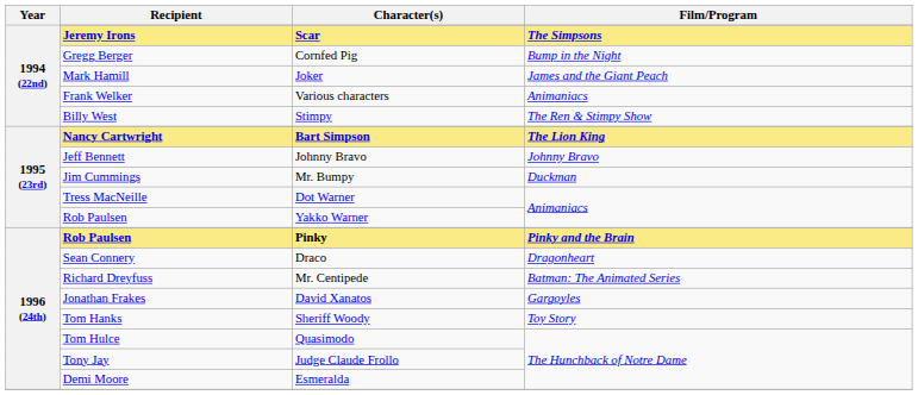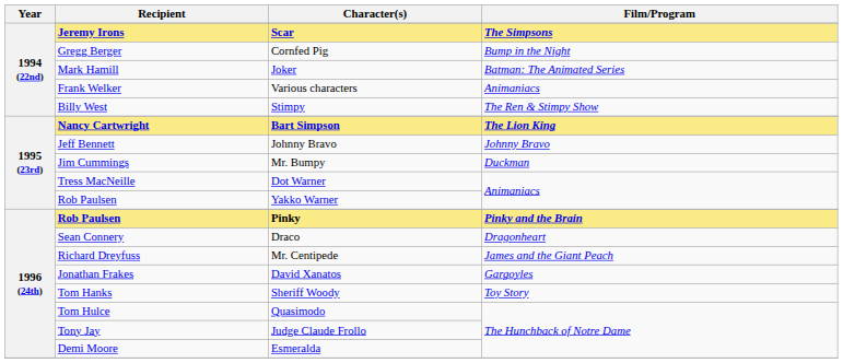Joker | Film/Program: James and the Giant Peach -> Batman: The Animated Series
Mr. Centipede | Film/Program: Batman: The Animated Series -> James and the Giant Peach
